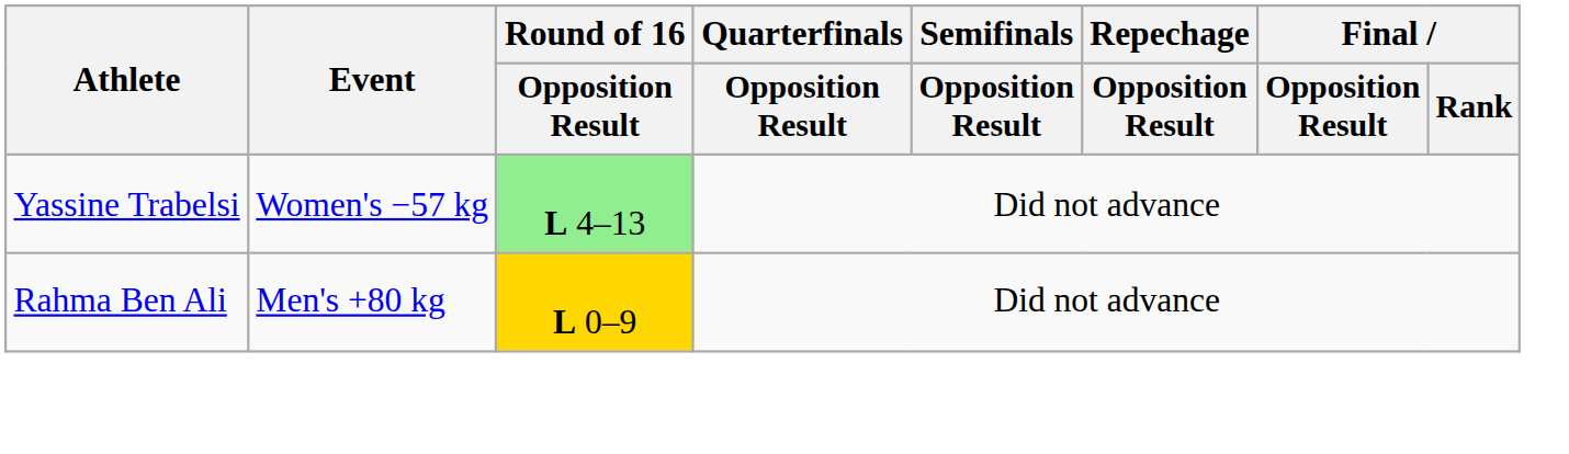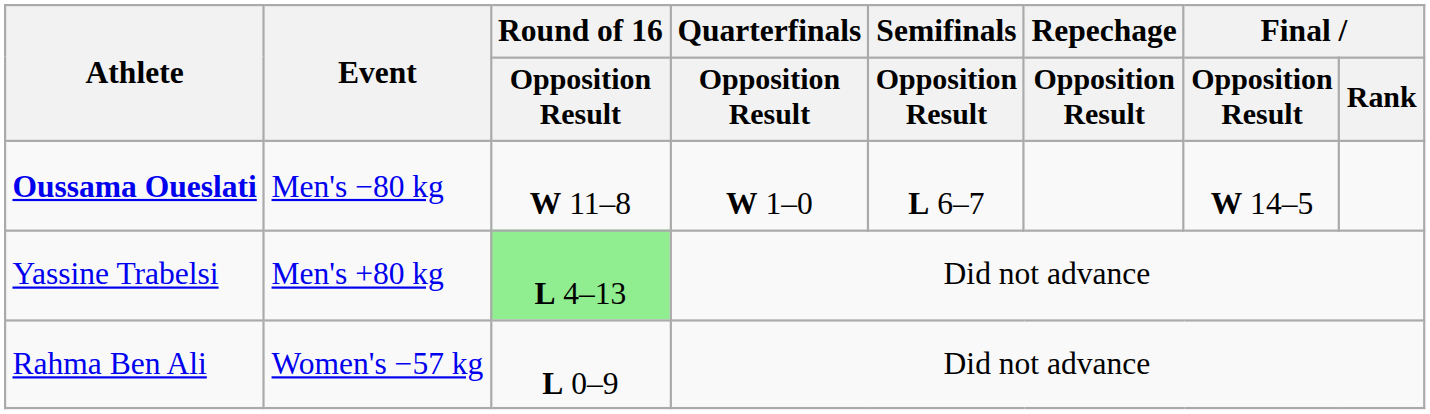+ row: Oussama Oueslati | Men's −80 kg | W 11–8 | W 1–0 | L 6–7 | W 14–5
Yassine Trabelsi | Event: Women's −57 kg -> Men's +80 kg
Rahma Ben Ali | Event: Men's +80 kg -> Women's −57 kg
Rahma Ben Ali | Round of 16 / Opposition Result: gold background -> no background
